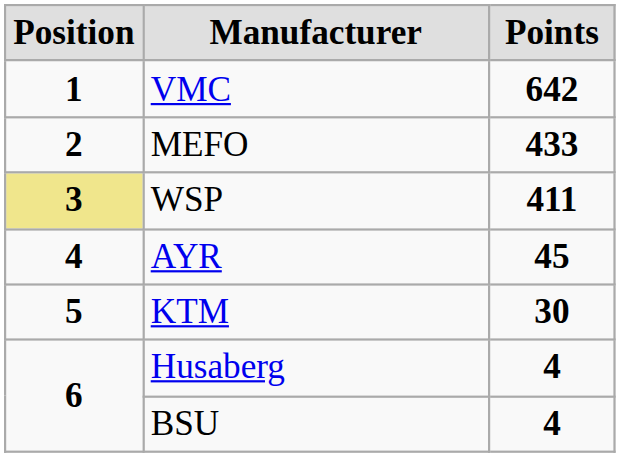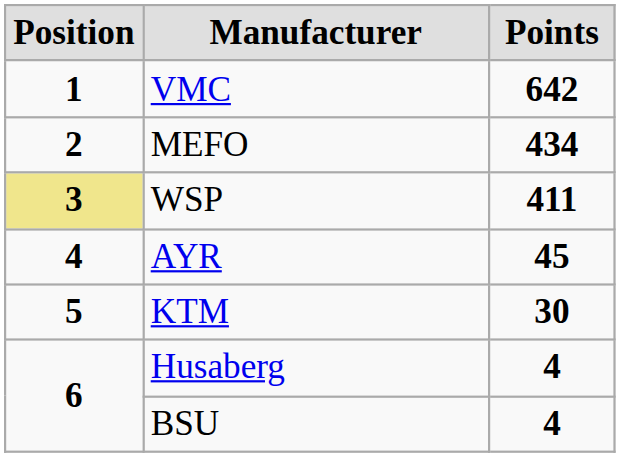MEFO | Points: 433 -> 434
